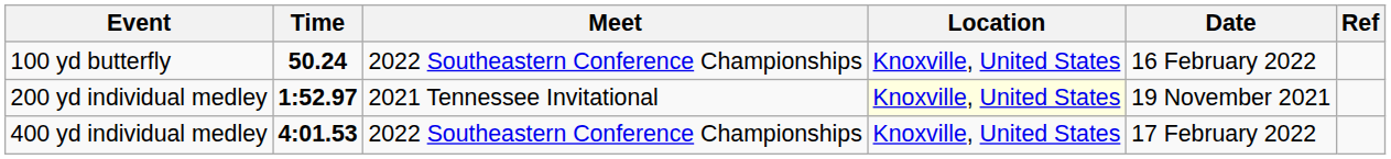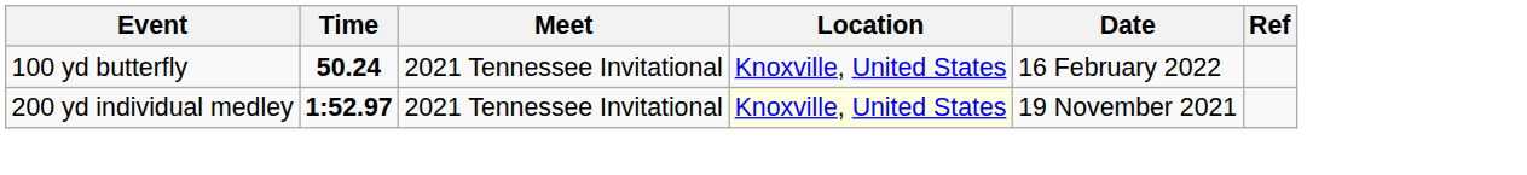100 yd butterfly | Meet: 2022 Southeastern Conference Championships -> 2021 Tennessee Invitational
- row: 400 yd individual medley | 4:01.53 | 2022 Southeastern Conference Championships | Knoxville, United States | 17 February 2022
